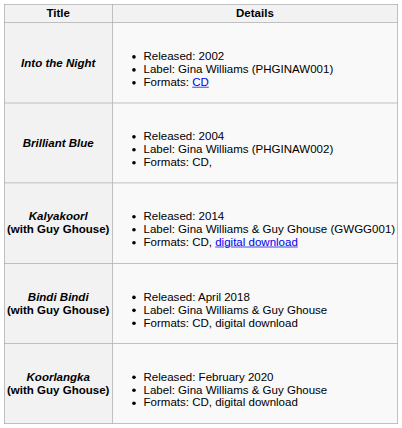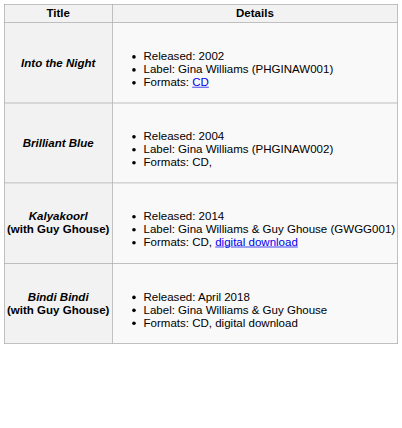- row: Koorlangka (with Guy Ghouse) | Released: February 2020 Label: Gina Williams & Guy Ghouse Formats: CD, digital download
